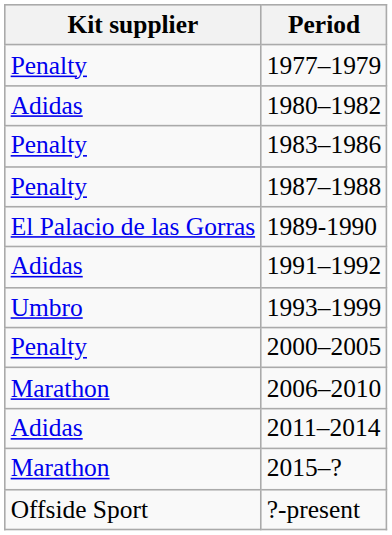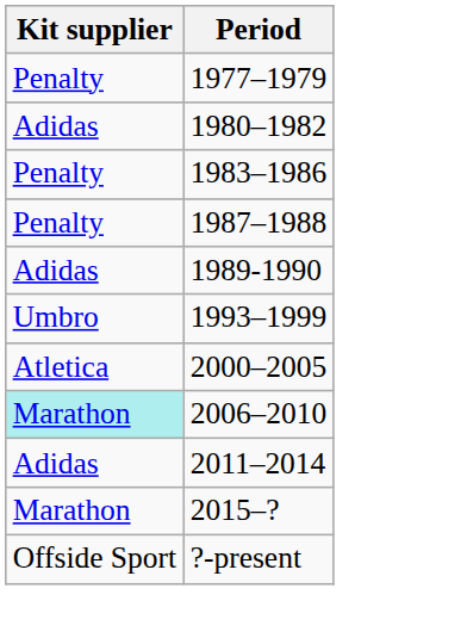1989-1990 | Kit supplier: El Palacio de las Gorras -> Adidas
- row: Adidas | 1991–1992
2000–2005 | Kit supplier: Penalty -> Atletica
2006–2010 | Kit supplier: no background -> paleturquoise background
